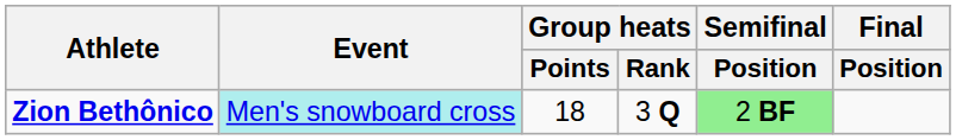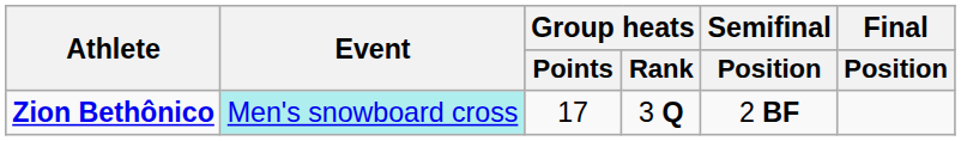Zion Bethônico | Group heats / Points: 18 -> 17
Zion Bethônico | Semifinal / Position: lightgreen background -> no background
